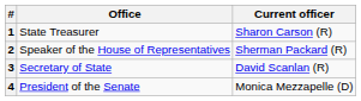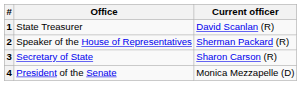1 | Current officer: Sharon Carson (R) -> David Scanlan (R)
3 | Current officer: David Scanlan (R) -> Sharon Carson (R)
